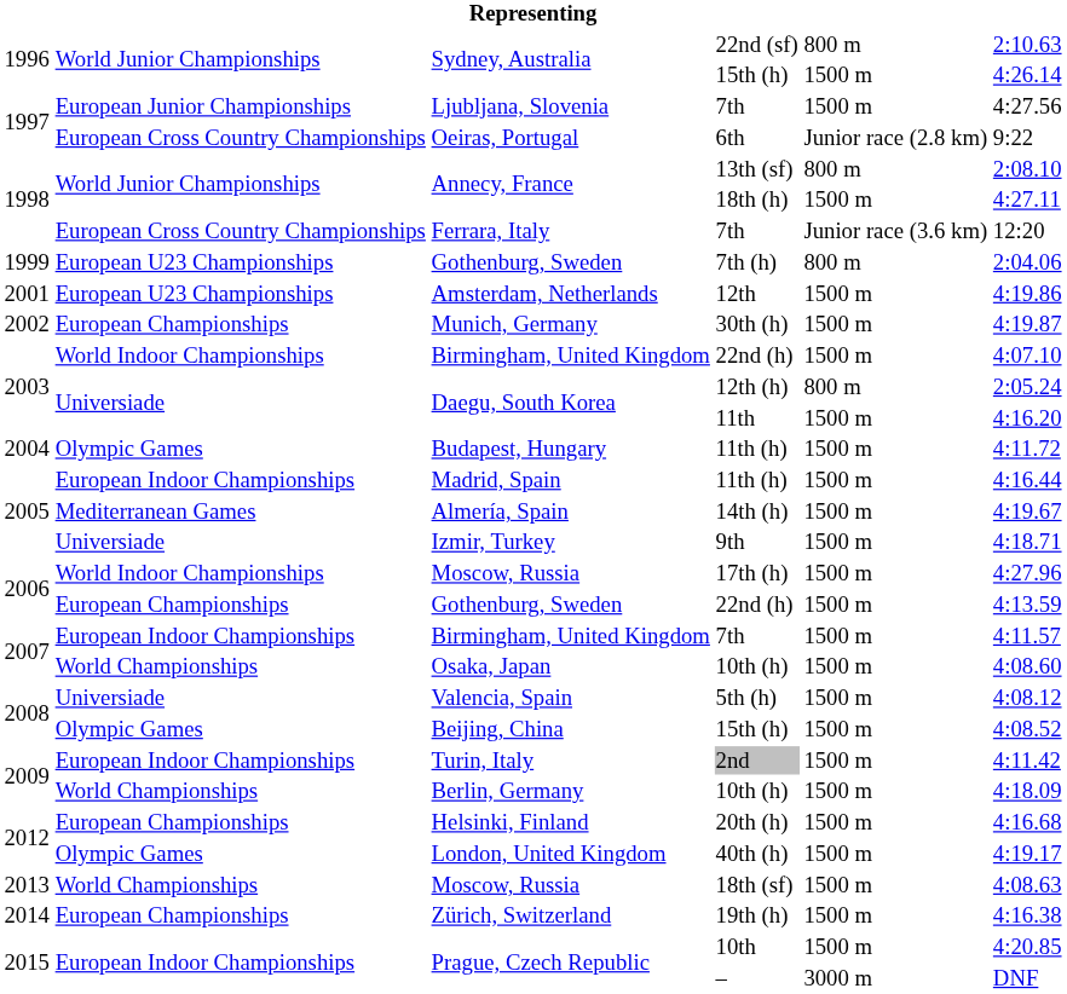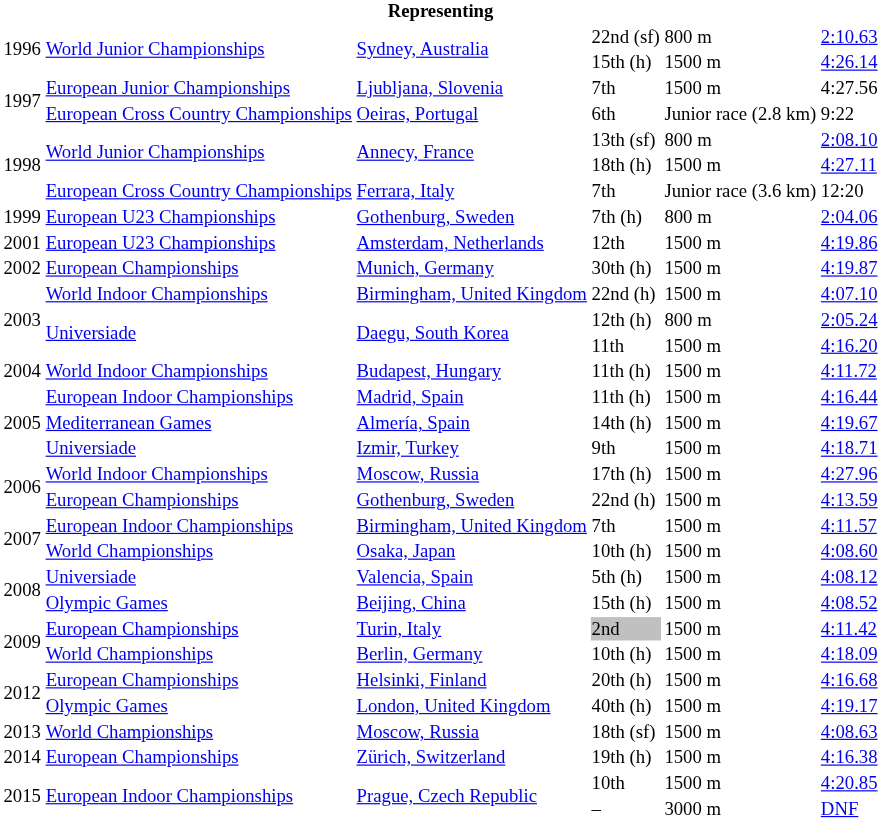Budapest, Hungary / 11th (h) | column 2: Olympic Games -> World Indoor Championships
2nd | column 2: European Indoor Championships -> European Championships
